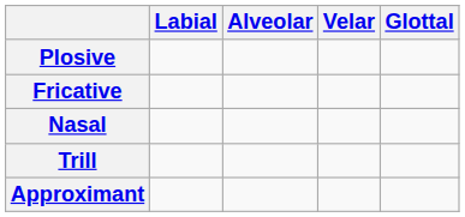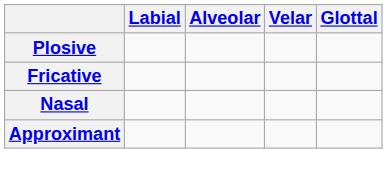- row: Trill
